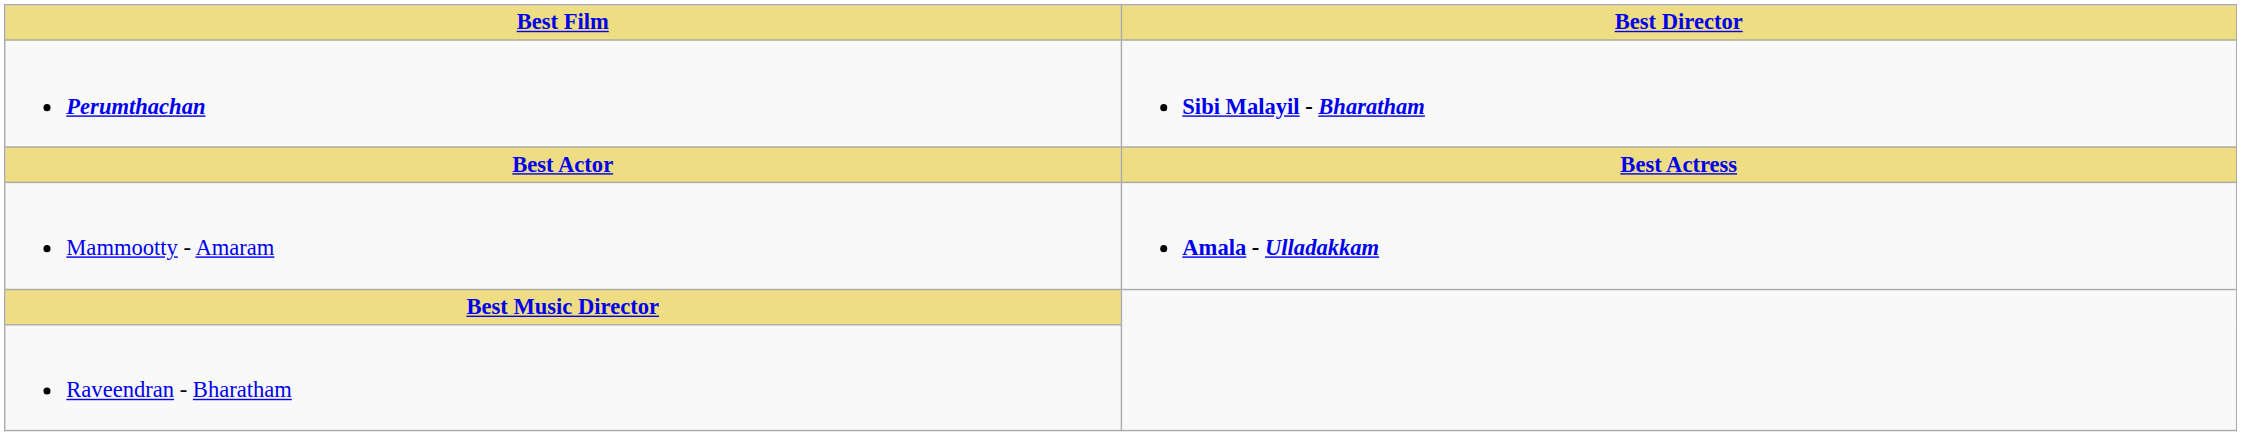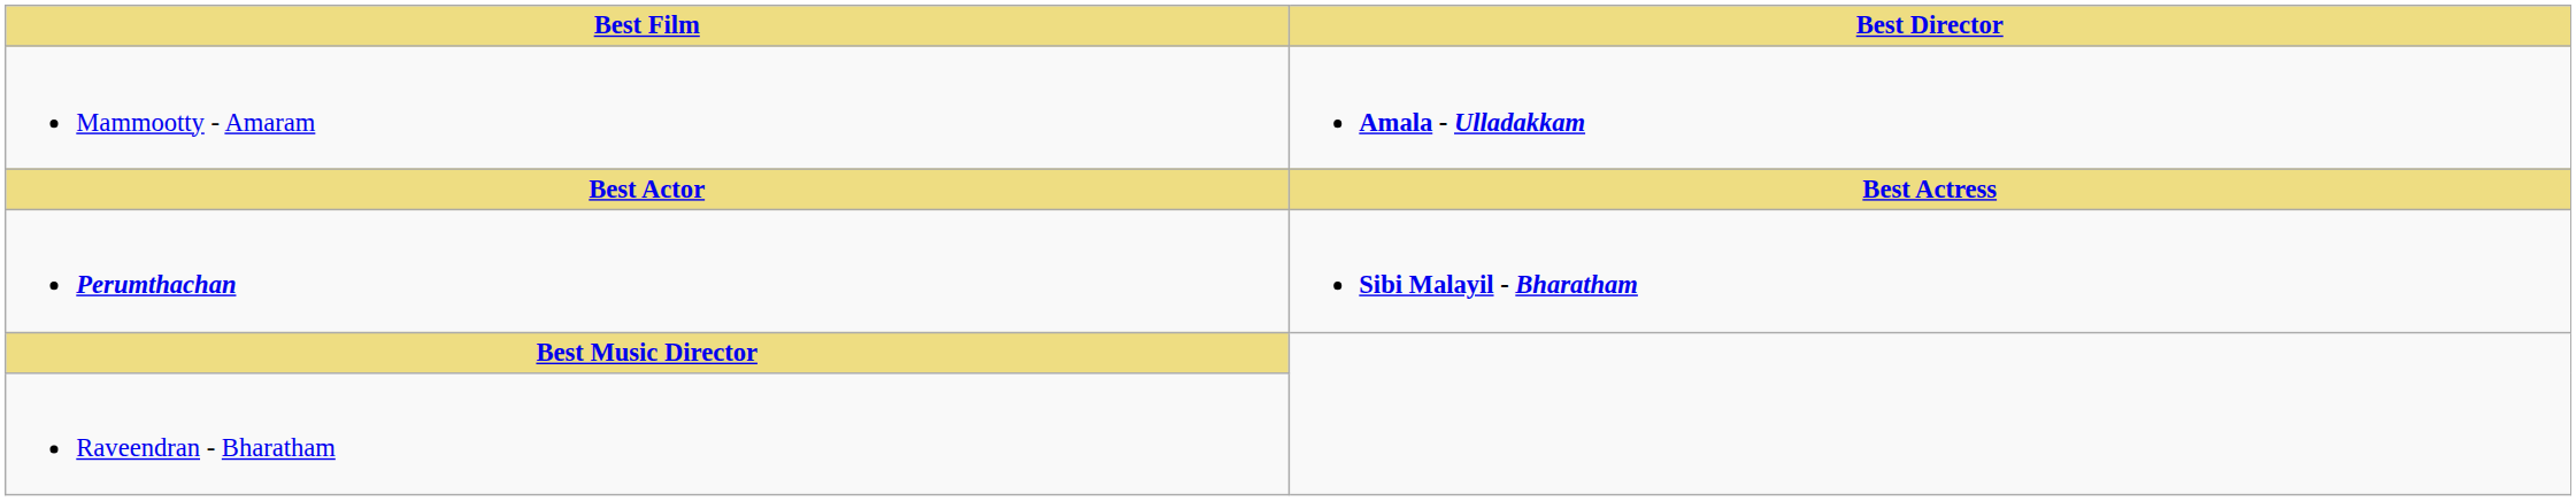rows swapped: Perumthachan <-> Mammootty - Amaram
